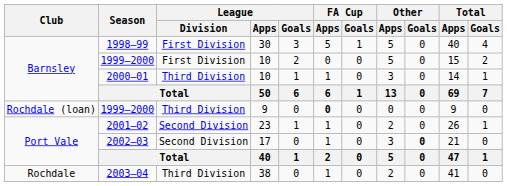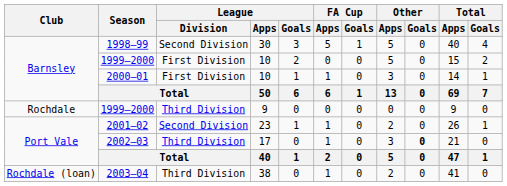1998–99 | League / Division: First Division -> Second Division
2000–01 | League / Division: Third Division -> First Division
1999–2000 / 9 | Club: Rochdale (loan) -> Rochdale
1999–2000 / 9 | FA Cup / Apps: bold -> normal
2002–03 | League / Division: Second Division -> Third Division
2003–04 | Club: Rochdale -> Rochdale (loan)
